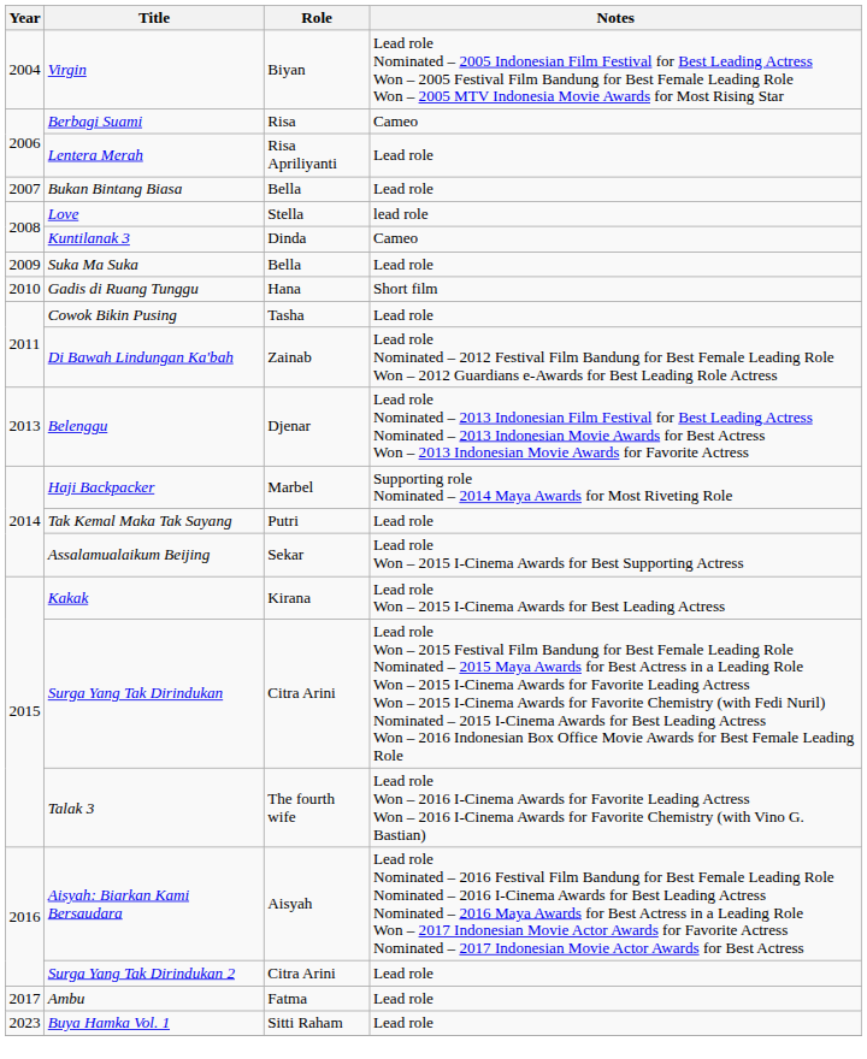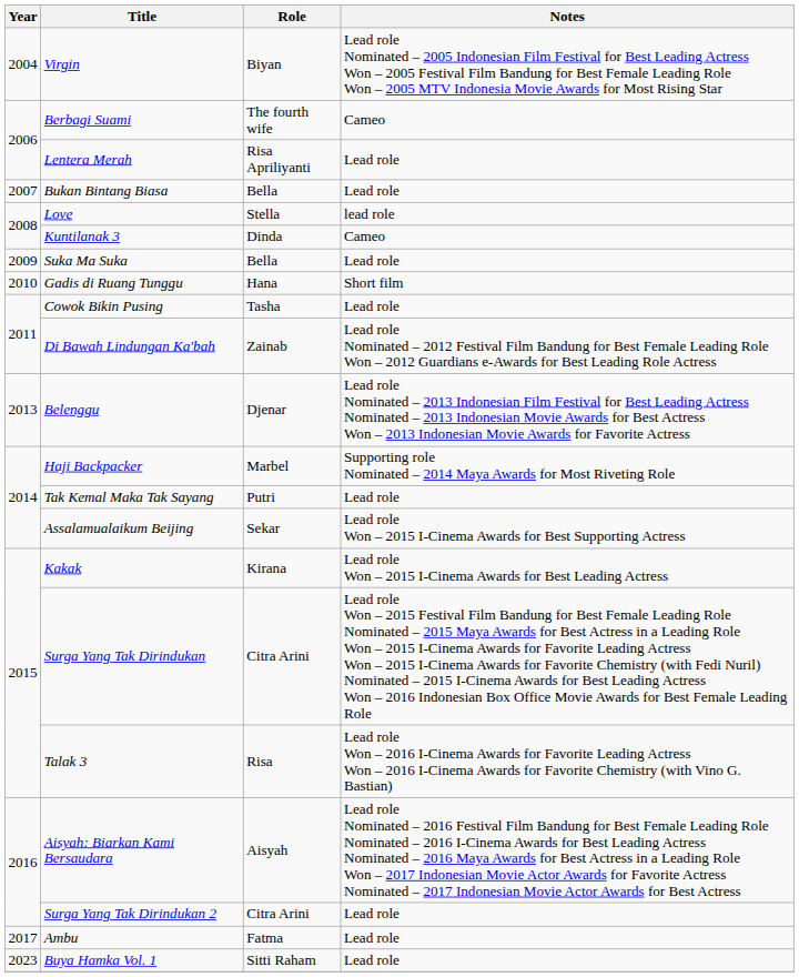Berbagi Suami | Role: Risa -> The fourth wife
Talak 3 | Role: The fourth wife -> Risa
